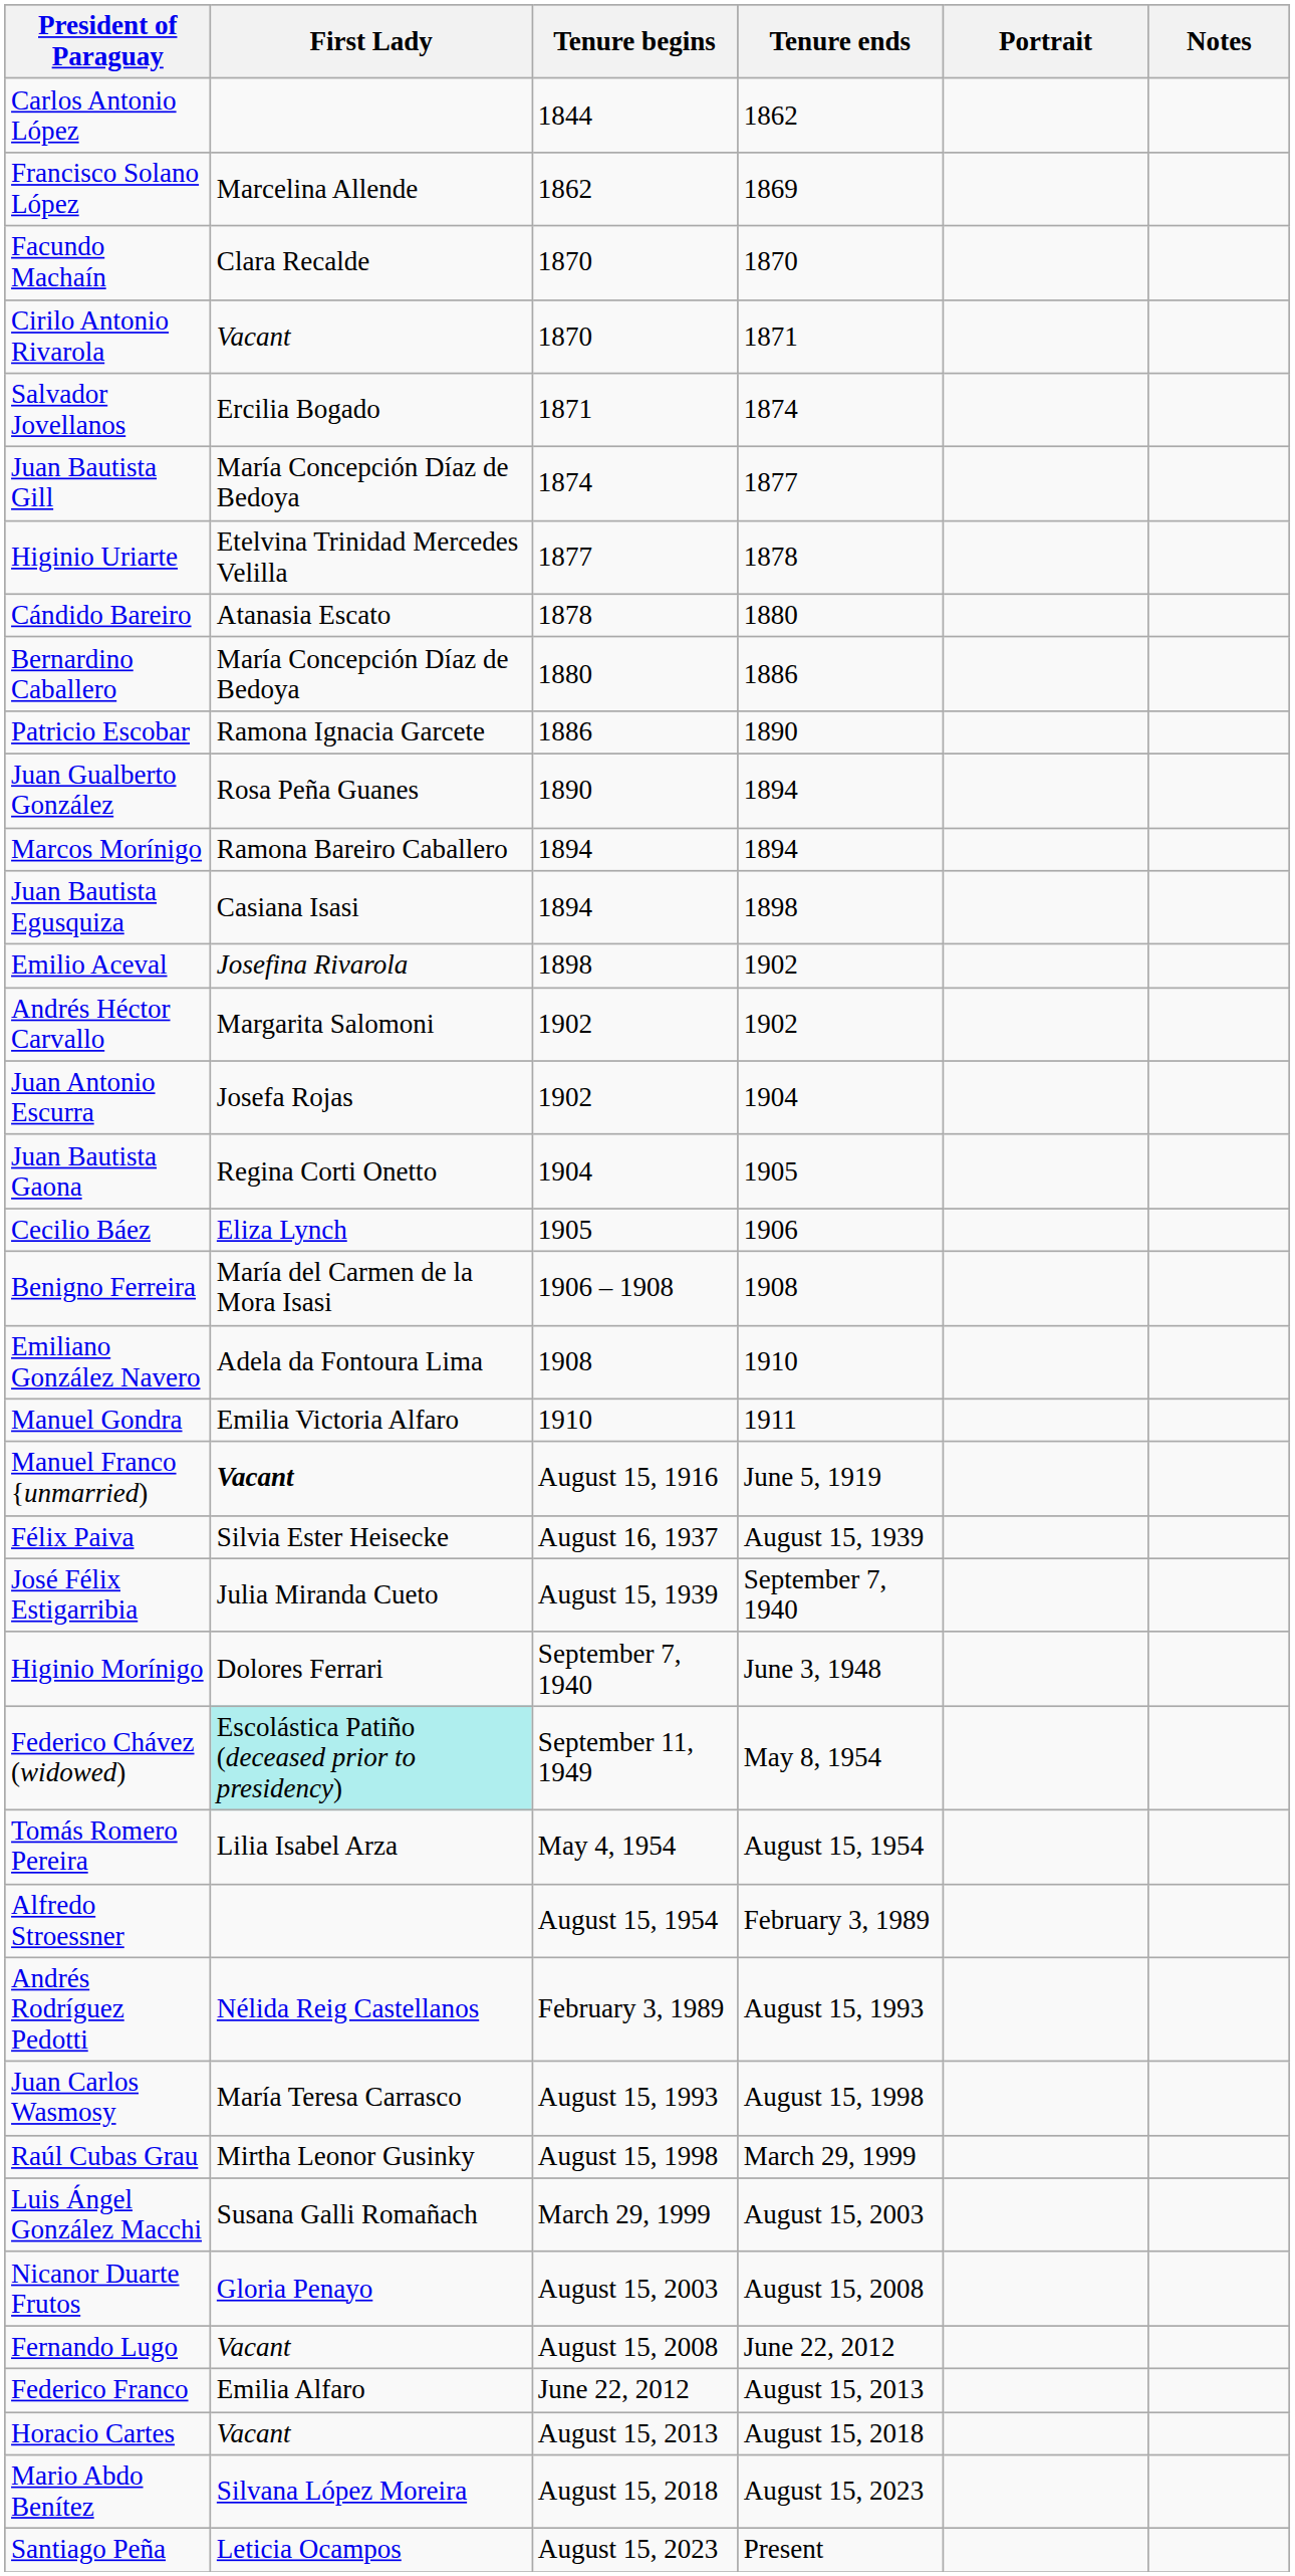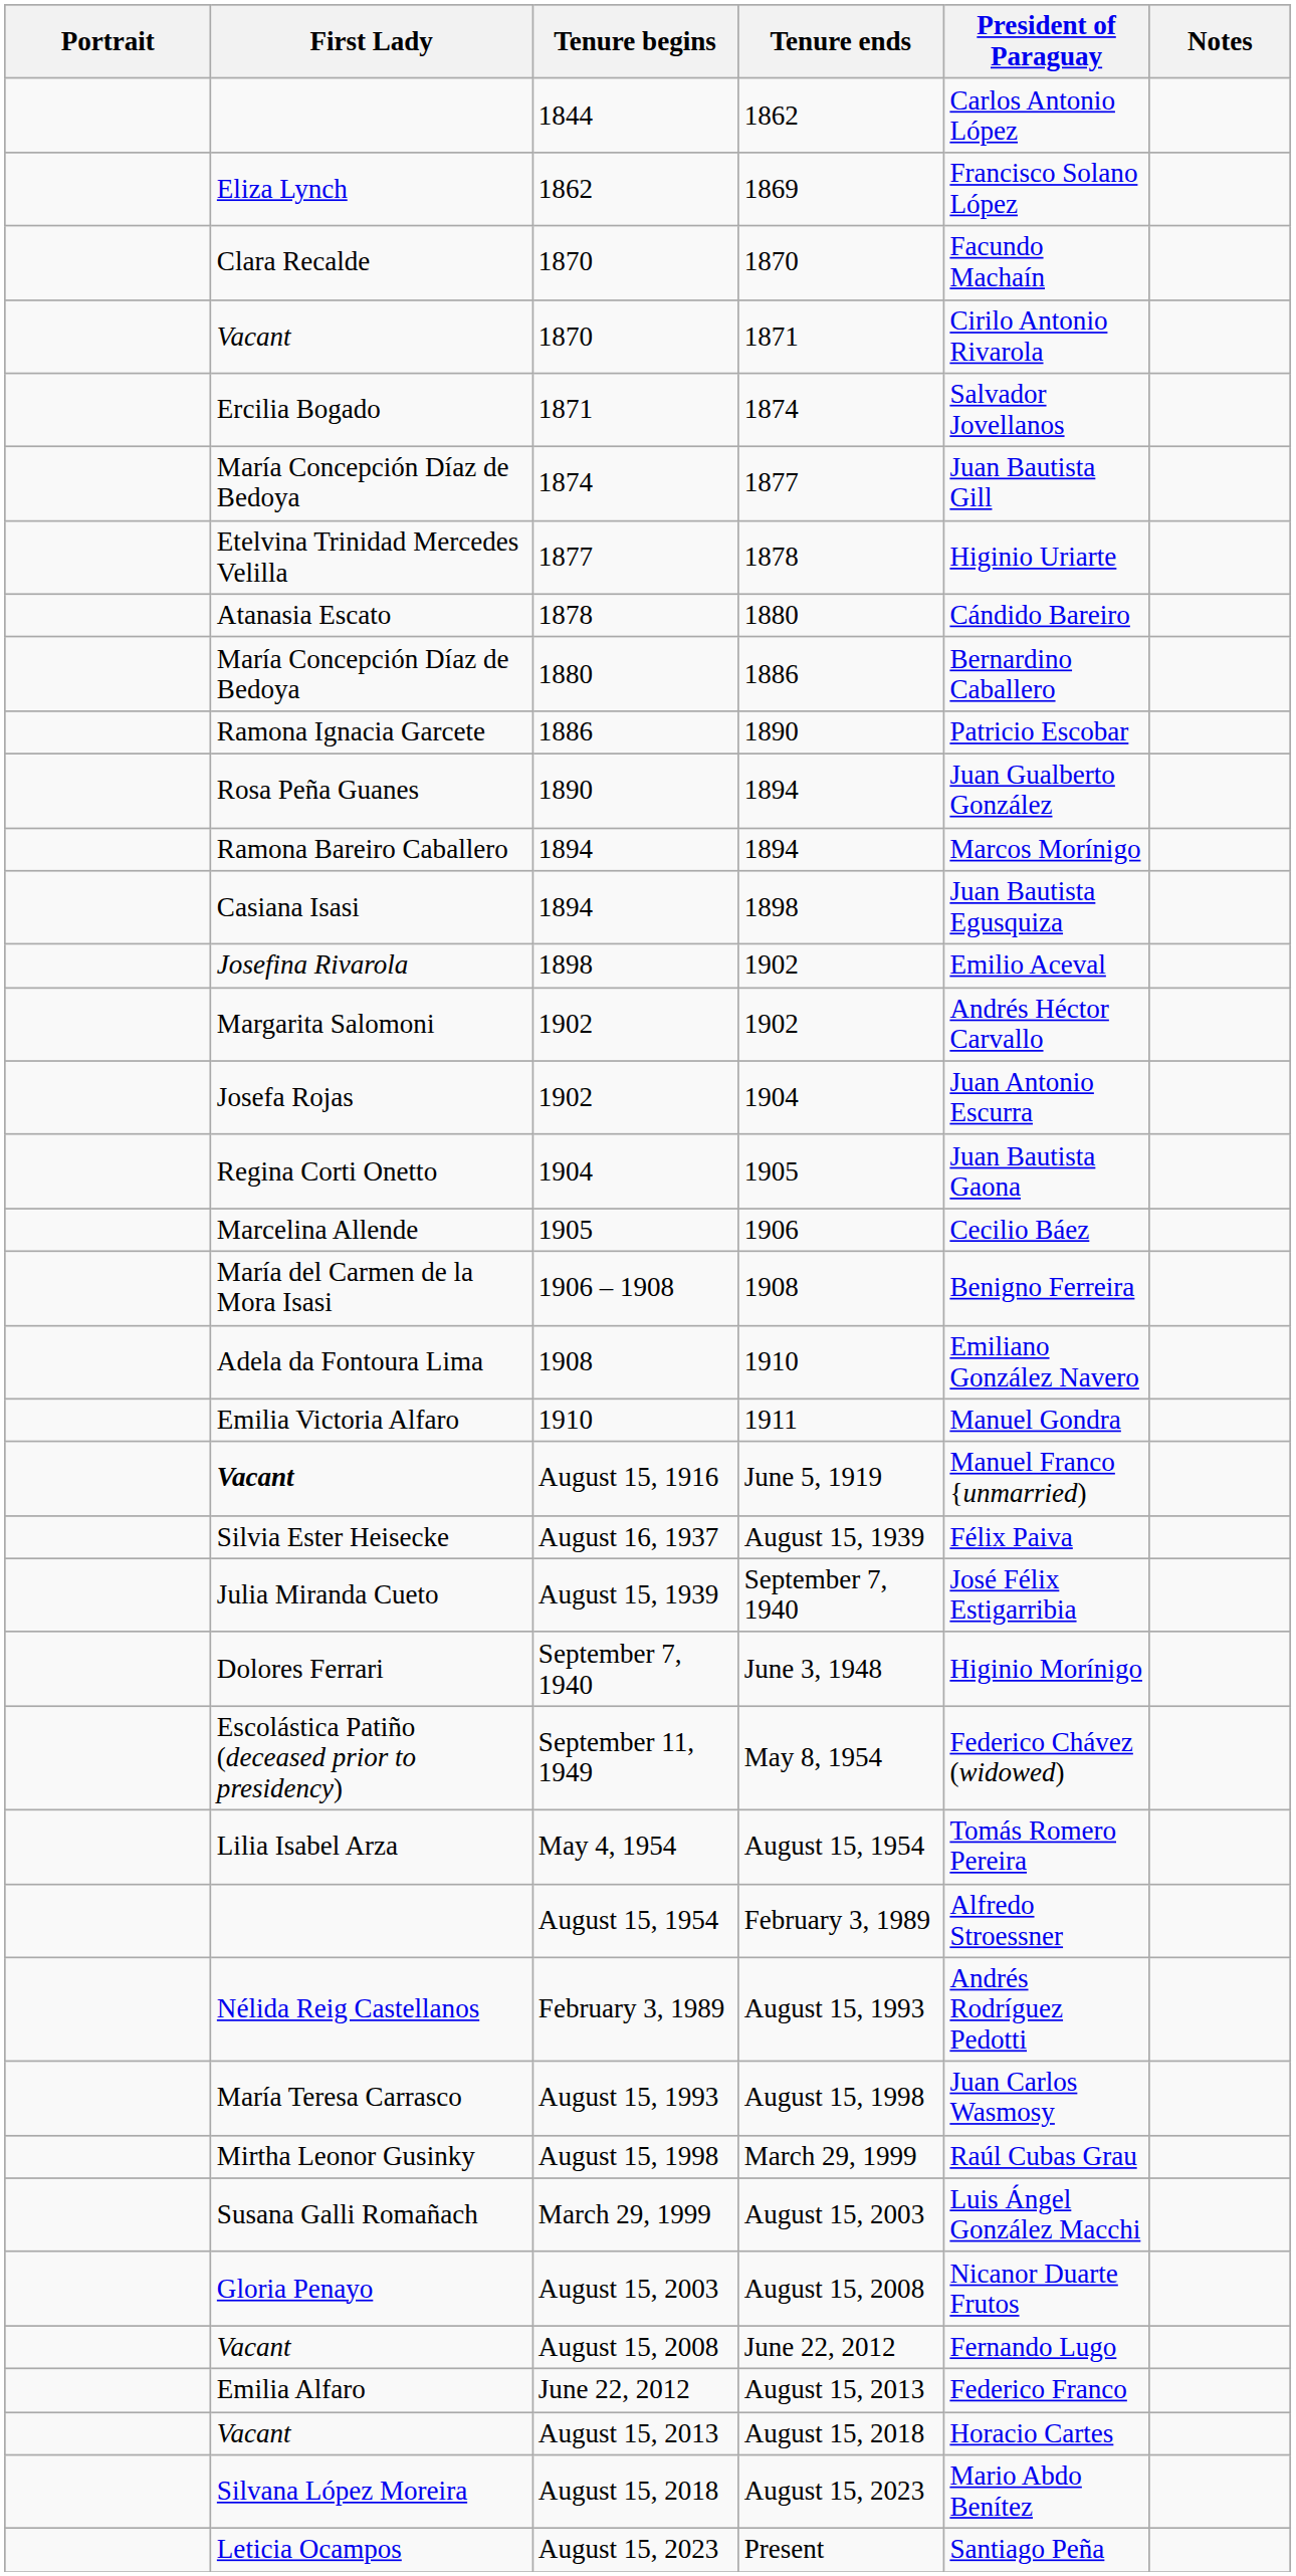columns swapped: Portrait <-> President of Paraguay
1869 | First Lady: Marcelina Allende -> Eliza Lynch
1906 | First Lady: Eliza Lynch -> Marcelina Allende
May 8, 1954 | First Lady: paleturquoise background -> no background
